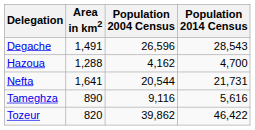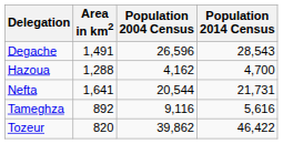Tameghza | Area in km2: 890 -> 892
